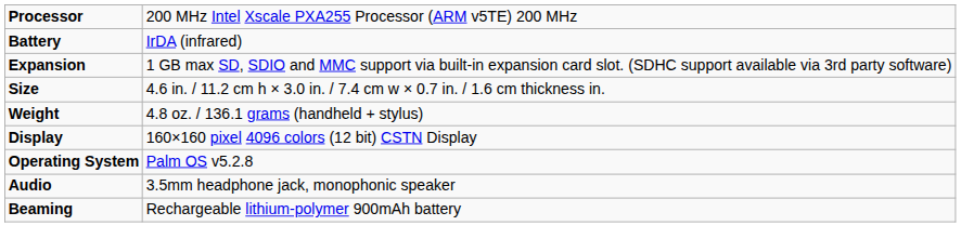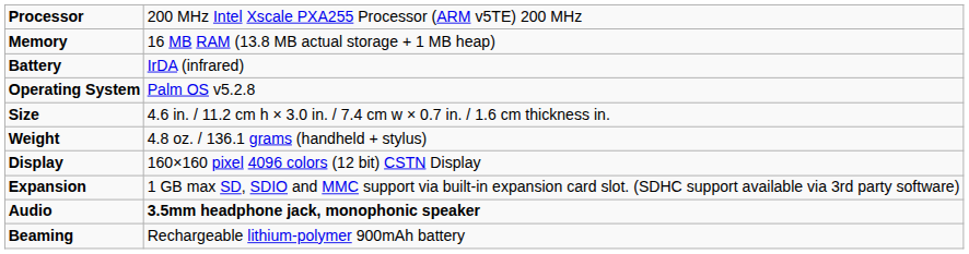+ row: Memory | 16 MB RAM (13.8 MB actual storage + 1 MB heap)
rows swapped: Operating System <-> Expansion
Audio | column 2: normal -> bold
